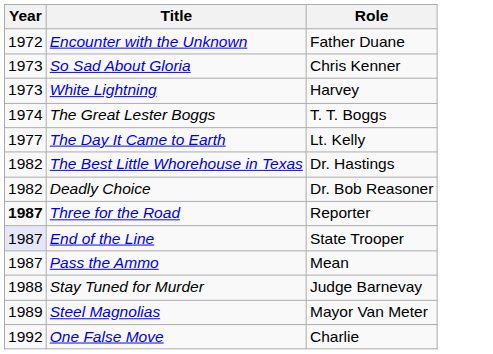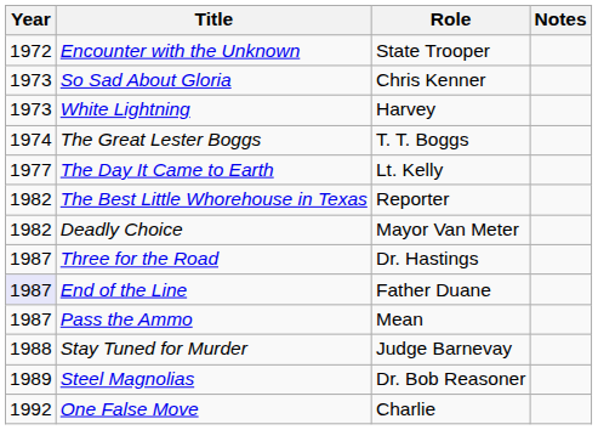+ column: Notes
Encounter with the Unknown | Role: Father Duane -> State Trooper
The Best Little Whorehouse in Texas | Role: Dr. Hastings -> Reporter
Deadly Choice | Role: Dr. Bob Reasoner -> Mayor Van Meter
Three for the Road | Year: bold -> normal
Three for the Road | Role: Reporter -> Dr. Hastings
End of the Line | Role: State Trooper -> Father Duane
Steel Magnolias | Role: Mayor Van Meter -> Dr. Bob Reasoner
